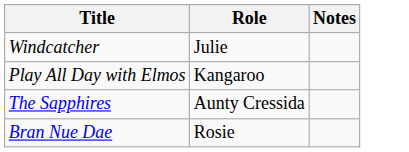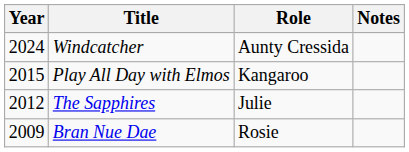+ column: Year | 2024 | 2015 | 2012 | 2009
Windcatcher | Role: Julie -> Aunty Cressida
The Sapphires | Role: Aunty Cressida -> Julie
